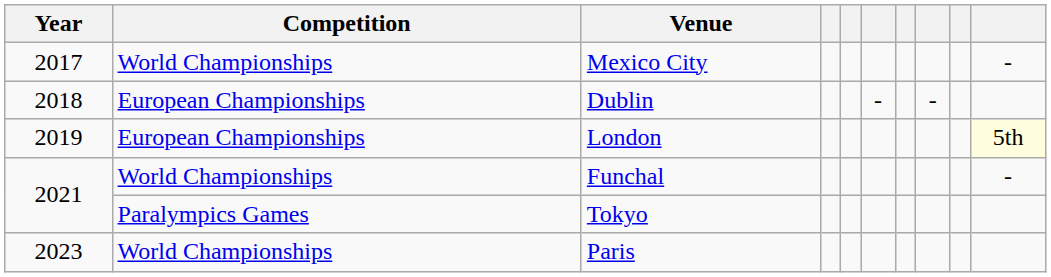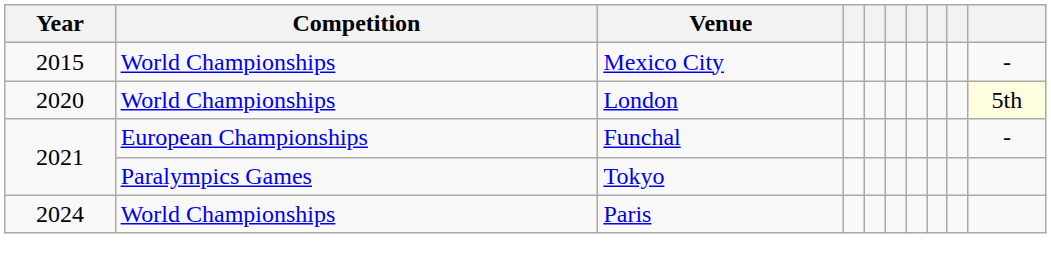Mexico City | Year: 2017 -> 2015
- row: 2018 | European Championships | Dublin | - | -
London | Year: 2019 -> 2020
London | Competition: European Championships -> World Championships
Funchal | Competition: World Championships -> European Championships
Paris | Year: 2023 -> 2024
